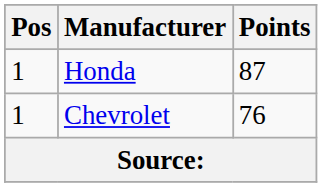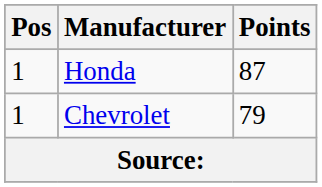Chevrolet | Points: 76 -> 79
